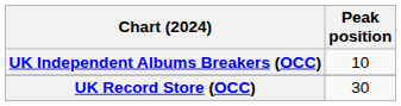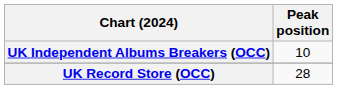UK Record Store (OCC) | Peak position: 30 -> 28
